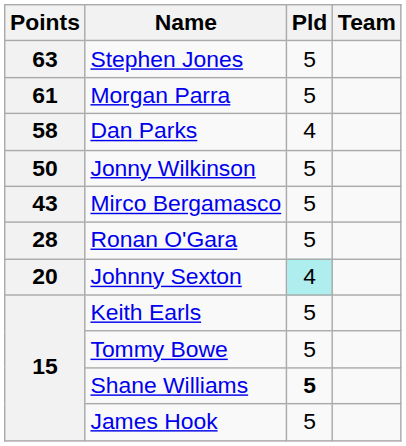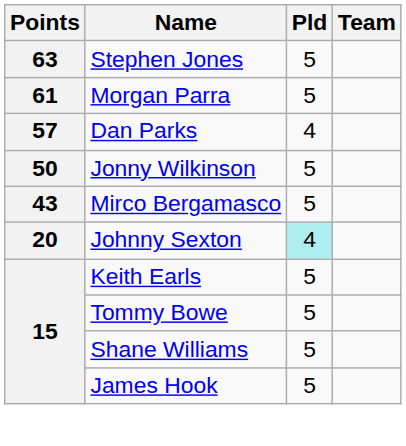Dan Parks | Points: 58 -> 57
- row: 28 | Ronan O'Gara | 5
Shane Williams | Pld: bold -> normal
